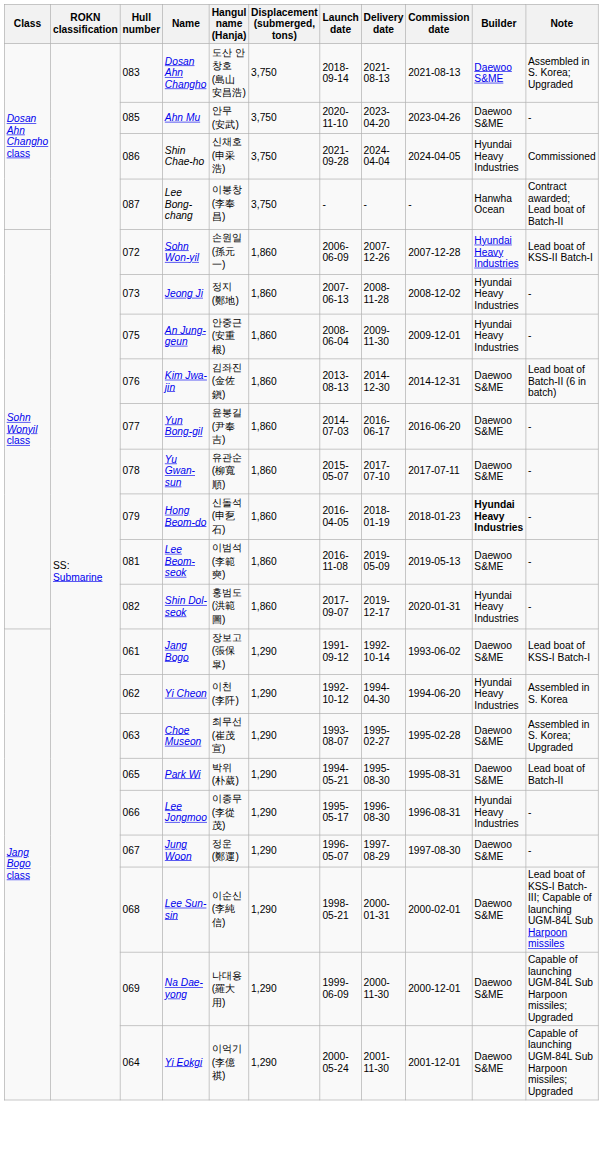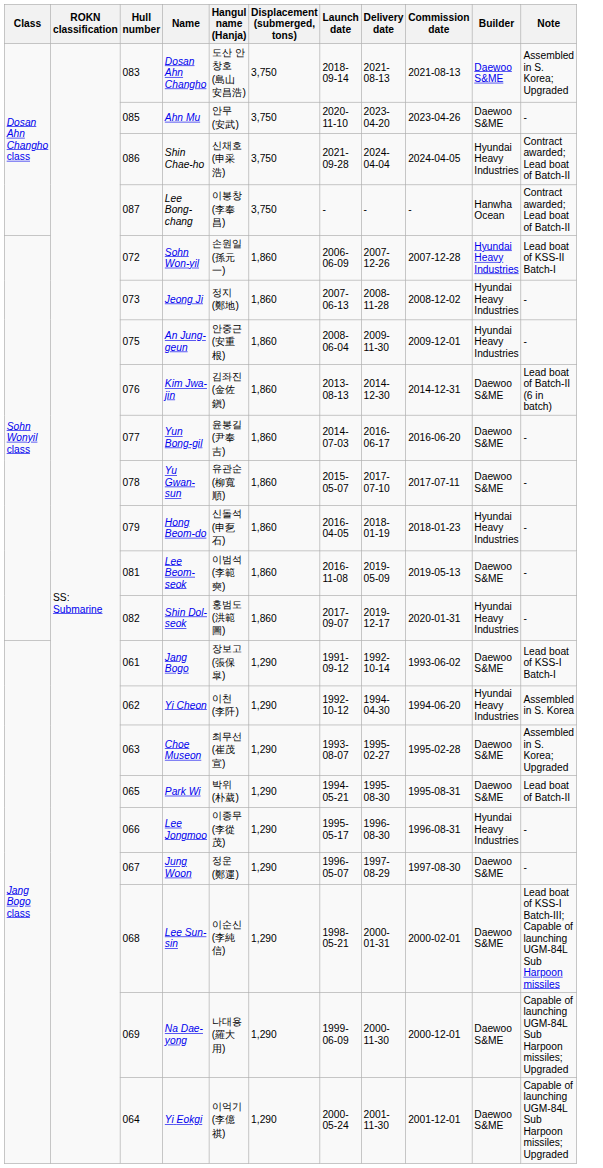Shin Chae-ho | Note: Commissioned -> Contract awarded; Lead boat of Batch-II
Hong Beom-do | Builder: bold -> normal
